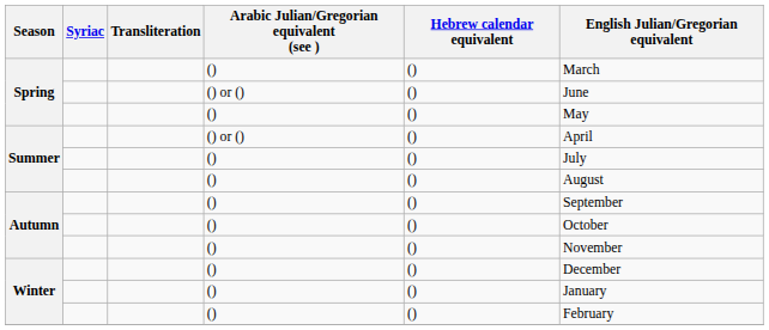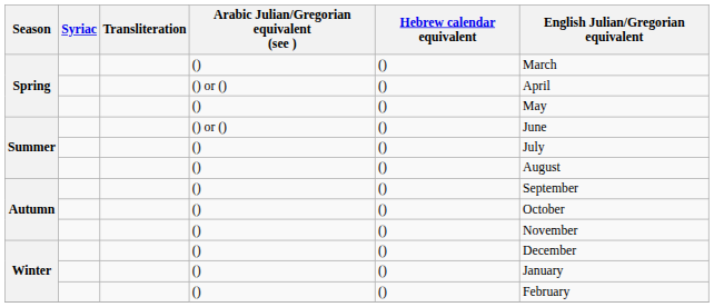Spring / () or () | English Julian/Gregorian equivalent: June -> April
Summer / () or () | English Julian/Gregorian equivalent: April -> June
